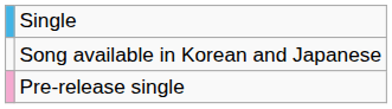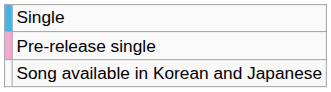rows swapped: Pre-release single <-> Song available in Korean and Japanese
